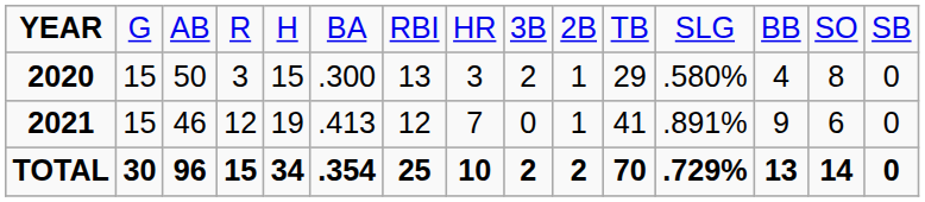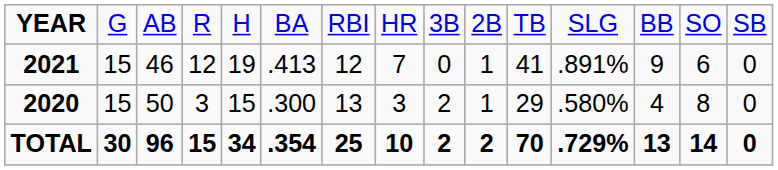rows swapped: 2020 <-> 2021
